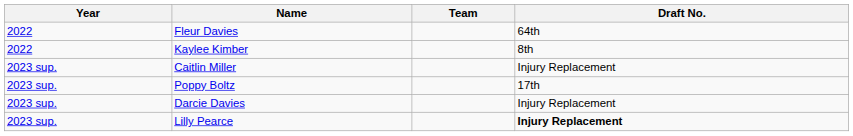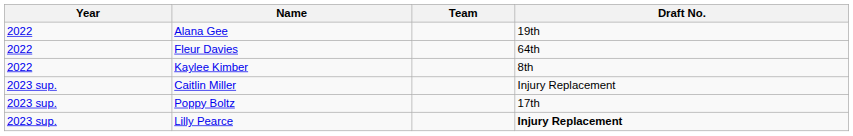+ row: 2022 | Alana Gee | 19th
- row: 2023 sup. | Darcie Davies | Injury Replacement
